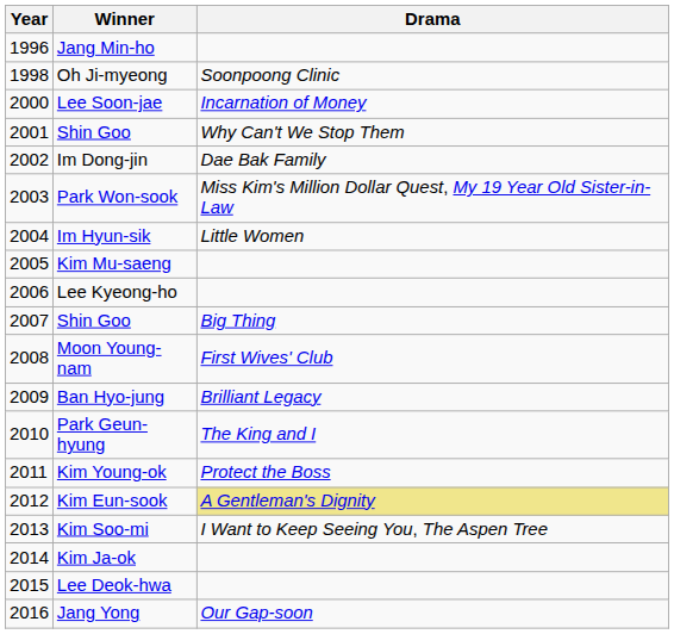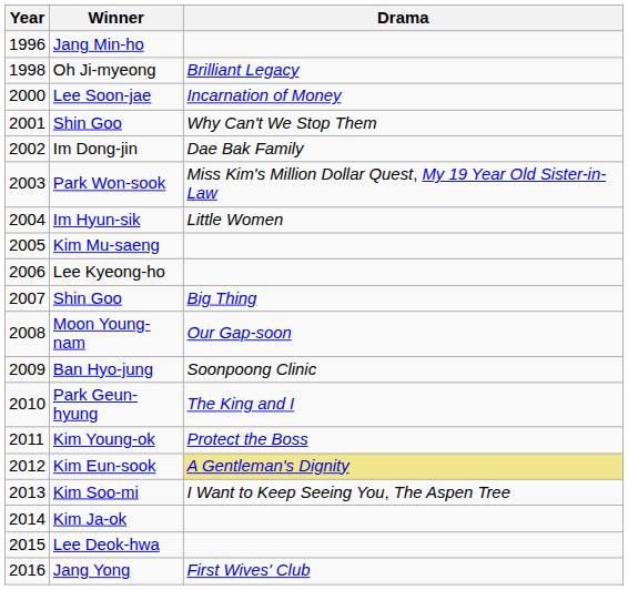Oh Ji-myeong | Drama: Soonpoong Clinic -> Brilliant Legacy
Moon Young-nam | Drama: First Wives' Club -> Our Gap-soon
Ban Hyo-jung | Drama: Brilliant Legacy -> Soonpoong Clinic
Jang Yong | Drama: Our Gap-soon -> First Wives' Club
